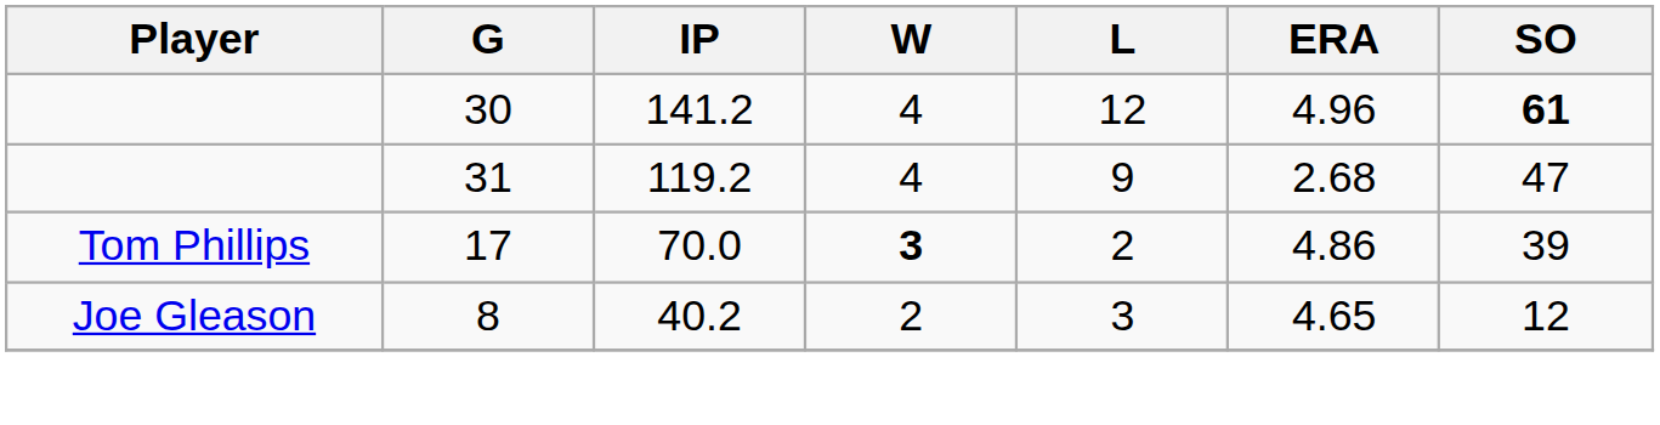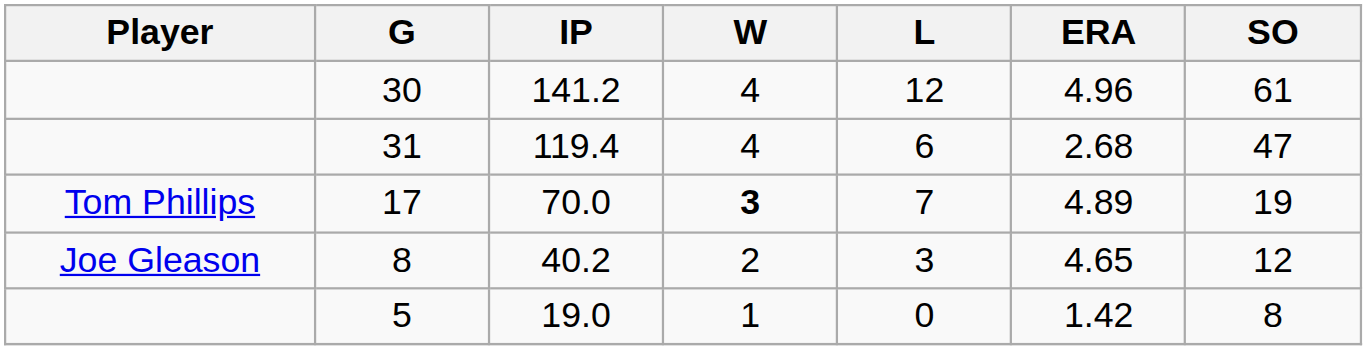30 | SO: bold -> normal
31 | IP: 119.2 -> 119.4
31 | L: 9 -> 6
17 | L: 2 -> 7
17 | ERA: 4.86 -> 4.89
17 | SO: 39 -> 19
+ row: 5 | 19.0 | 1 | 0 | 1.42 | 8
